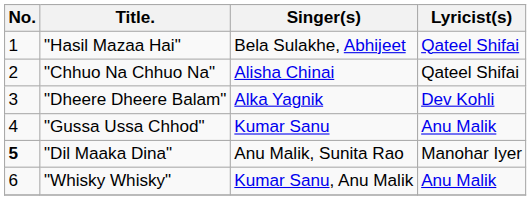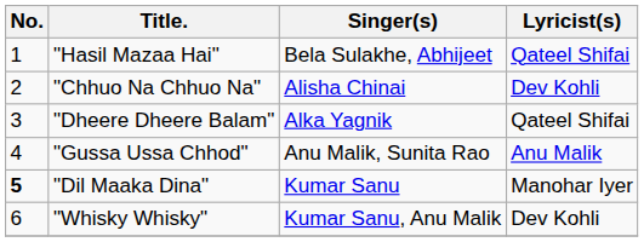"Chhuo Na Chhuo Na" | Lyricist(s): Qateel Shifai -> Dev Kohli
"Dheere Dheere Balam" | Lyricist(s): Dev Kohli -> Qateel Shifai
"Gussa Ussa Chhod" | Singer(s): Kumar Sanu -> Anu Malik, Sunita Rao
"Dil Maaka Dina" | Singer(s): Anu Malik, Sunita Rao -> Kumar Sanu
"Whisky Whisky" | Lyricist(s): Anu Malik -> Dev Kohli
